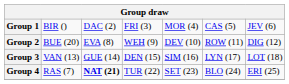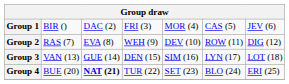Group 2 | column 2: BUE (20) -> RAS (7)
Group 4 | column 2: RAS (7) -> BUE (20)
